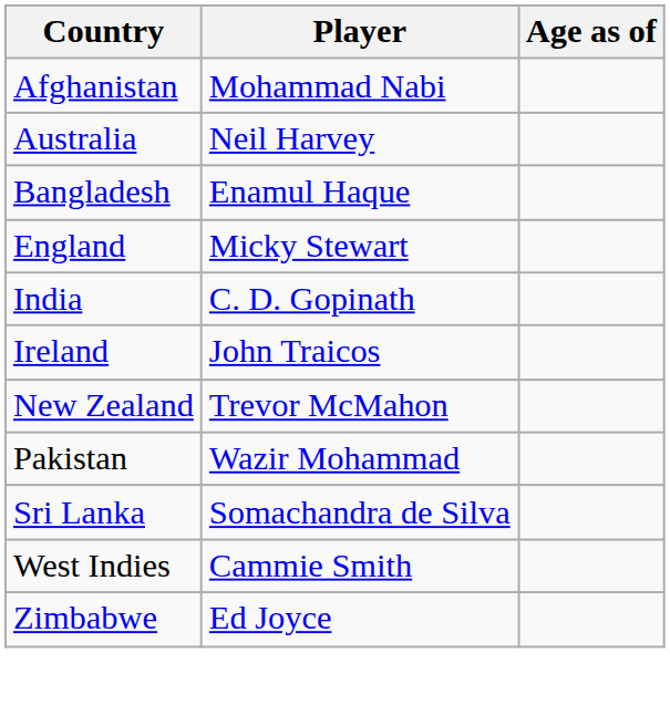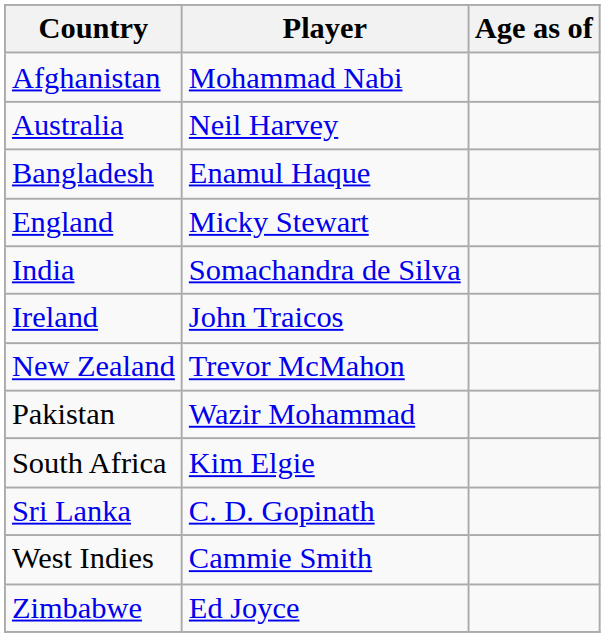India | Player: C. D. Gopinath -> Somachandra de Silva
+ row: South Africa | Kim Elgie
Sri Lanka | Player: Somachandra de Silva -> C. D. Gopinath
